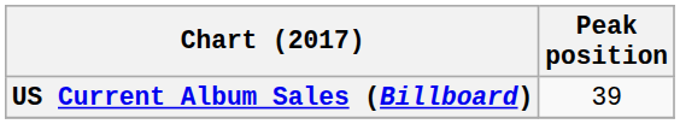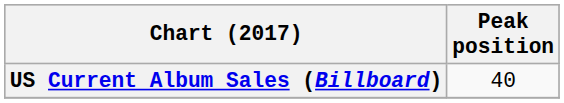US Current Album Sales (Billboard) | Peak position: 39 -> 40
